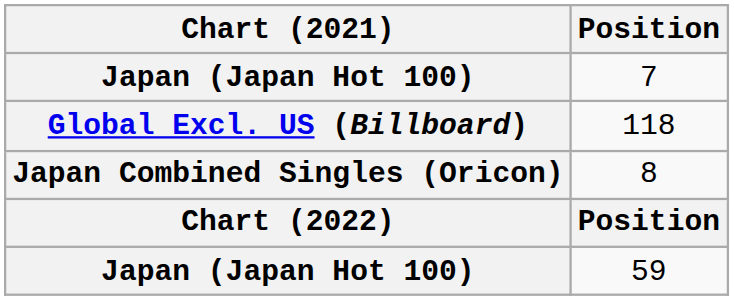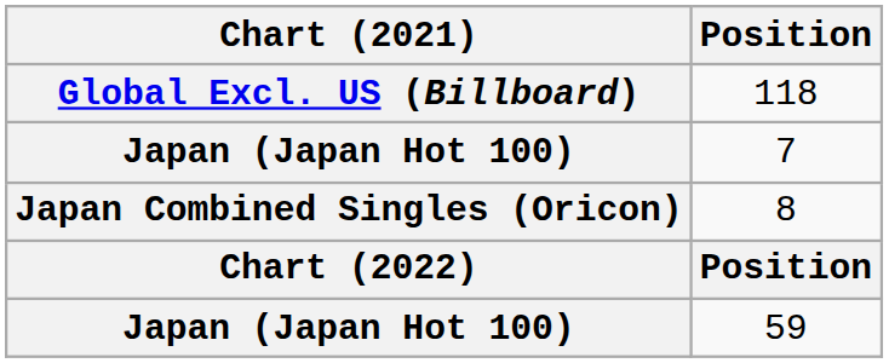rows swapped: 118 <-> 7
